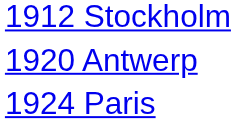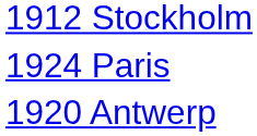rows swapped: 1920 Antwerp <-> 1924 Paris
